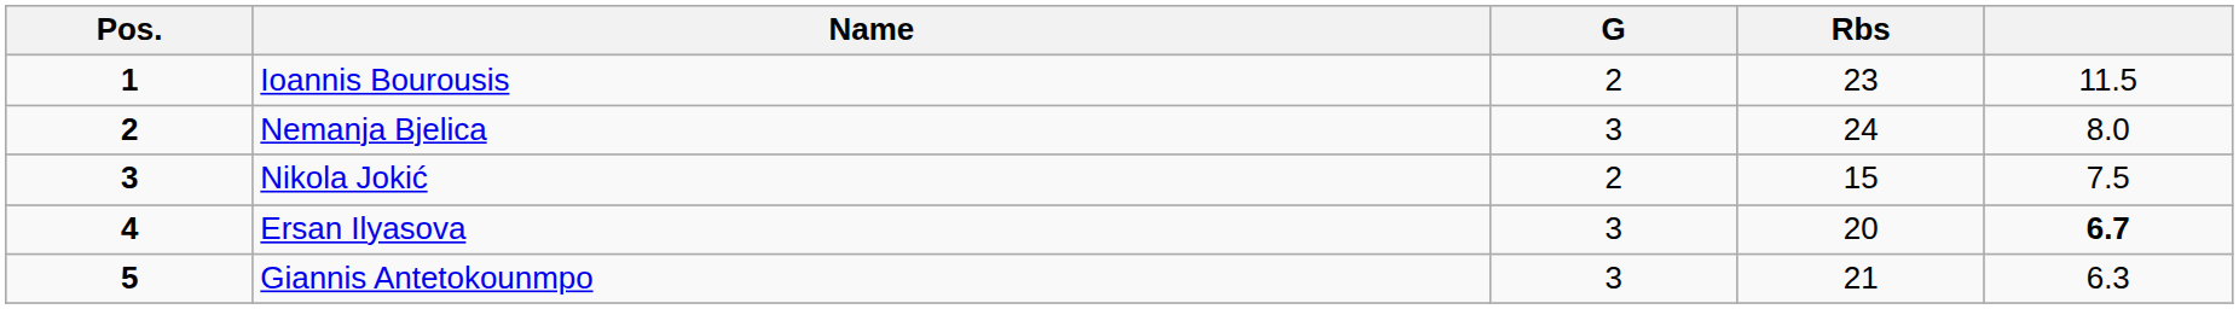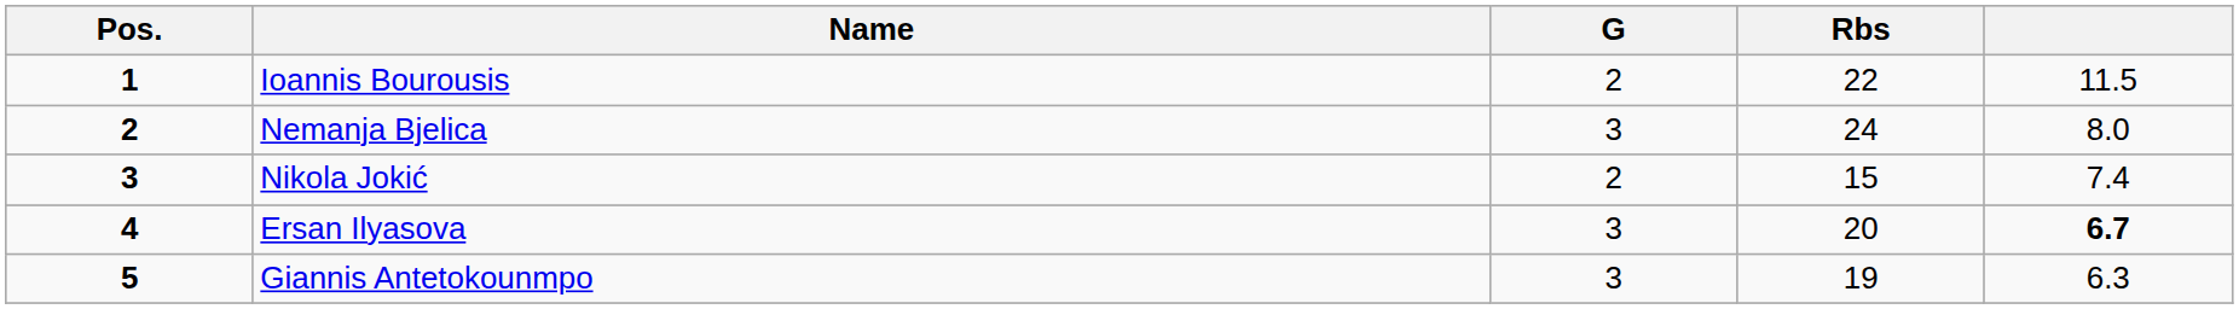Ioannis Bourousis | Rbs: 23 -> 22
Nikola Jokić | column 5: 7.5 -> 7.4
Giannis Antetokounmpo | Rbs: 21 -> 19
